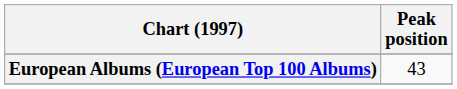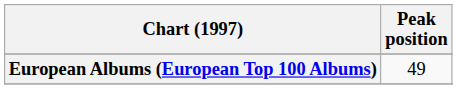European Albums (European Top 100 Albums) | Peak position: 43 -> 49
